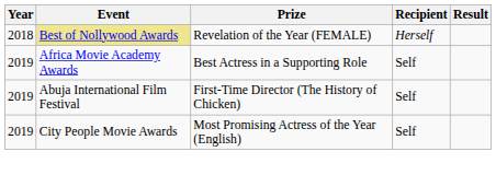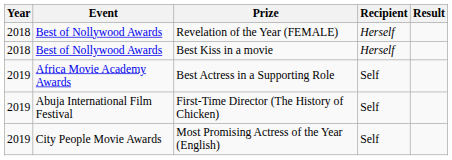Revelation of the Year (FEMALE) | Event: khaki background -> no background
+ row: 2018 | Best of Nollywood Awards | Best Kiss in a movie | Herself
